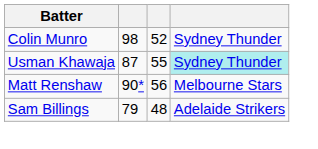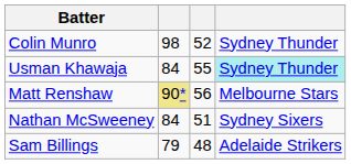Usman Khawaja | column 2: 87 -> 84
Matt Renshaw | column 2: no background -> khaki background
+ row: Nathan McSweeney | 84 | 51 | Sydney Sixers
